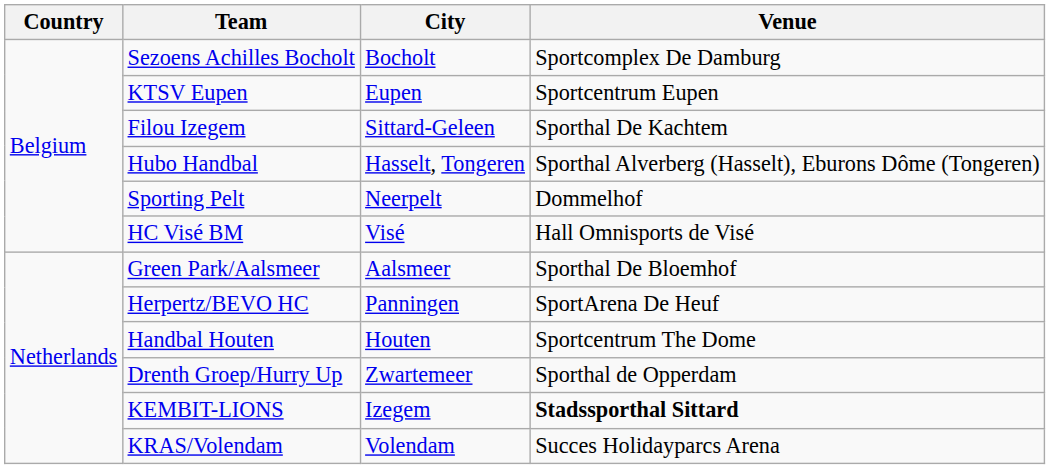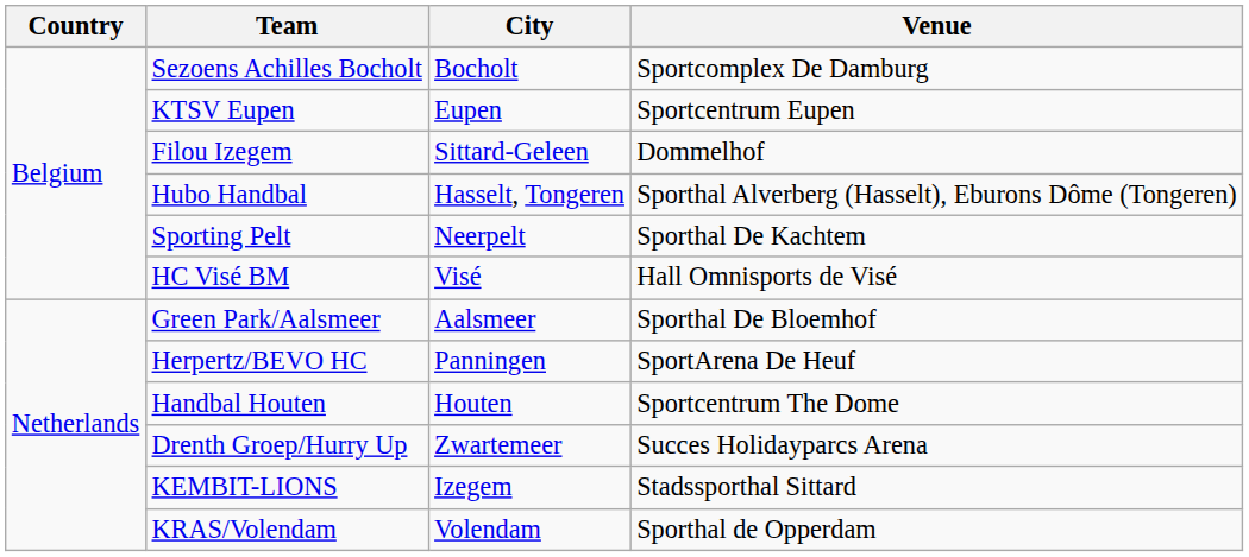Filou Izegem | Venue: Sporthal De Kachtem -> Dommelhof
Sporting Pelt | Venue: Dommelhof -> Sporthal De Kachtem
Drenth Groep/Hurry Up | Venue: Sporthal de Opperdam -> Succes Holidayparcs Arena
KEMBIT-LIONS | Venue: bold -> normal
KRAS/Volendam | Venue: Succes Holidayparcs Arena -> Sporthal de Opperdam
